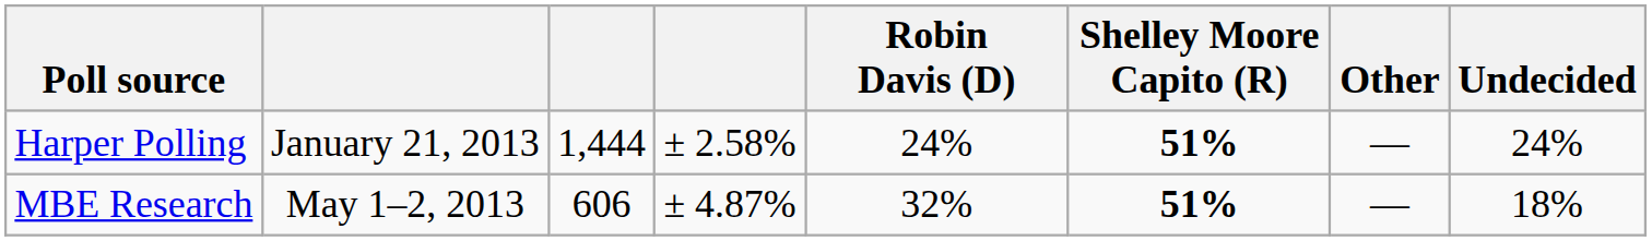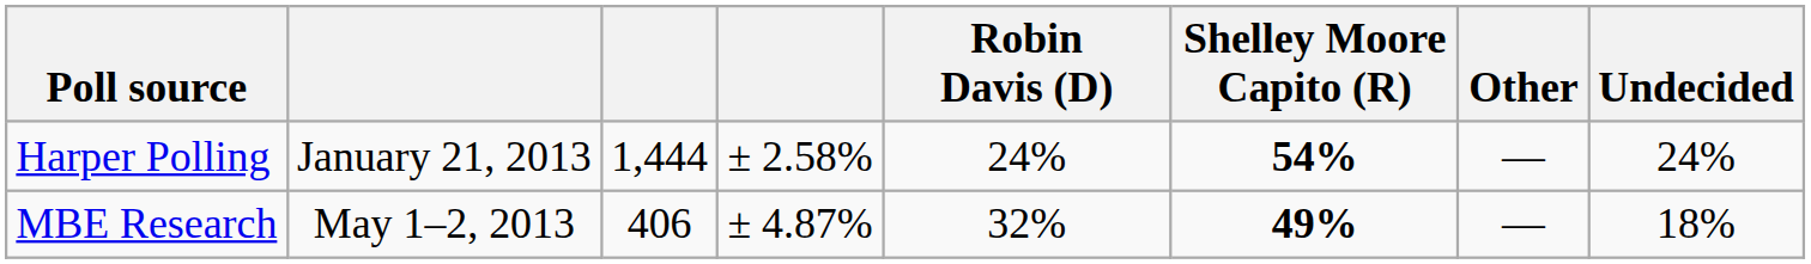Harper Polling | Shelley Moore Capito (R): 51% -> 54%
MBE Research | column 3: 606 -> 406
MBE Research | Shelley Moore Capito (R): 51% -> 49%
